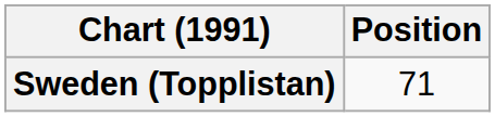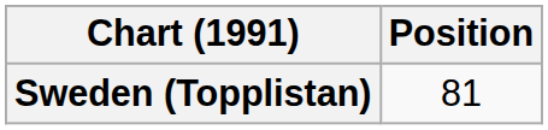Sweden (Topplistan) | Position: 71 -> 81
